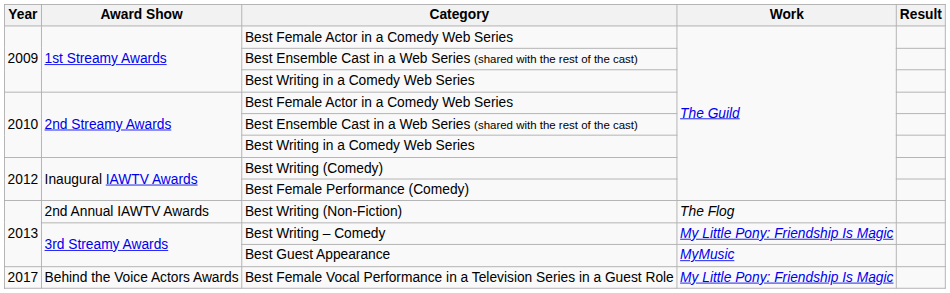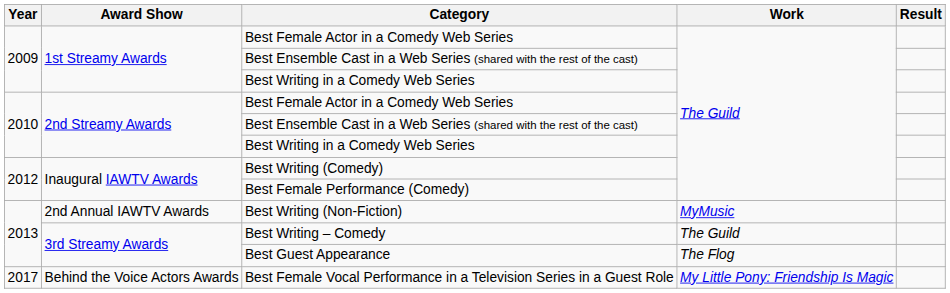Best Writing (Non-Fiction) | Work: The Flog -> MyMusic
Best Writing – Comedy | Work: My Little Pony: Friendship Is Magic -> The Guild
Best Guest Appearance | Work: MyMusic -> The Flog
